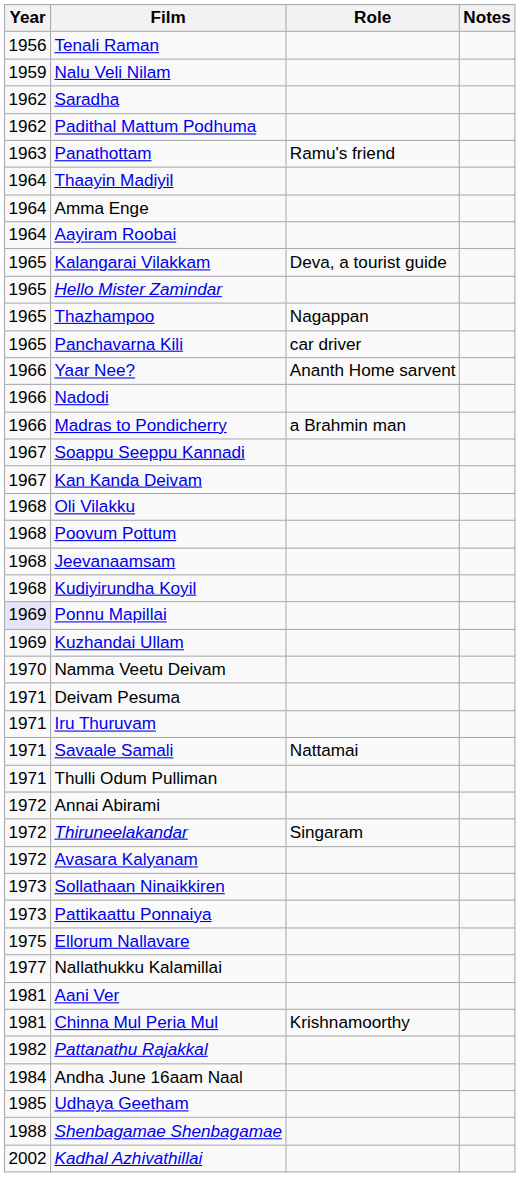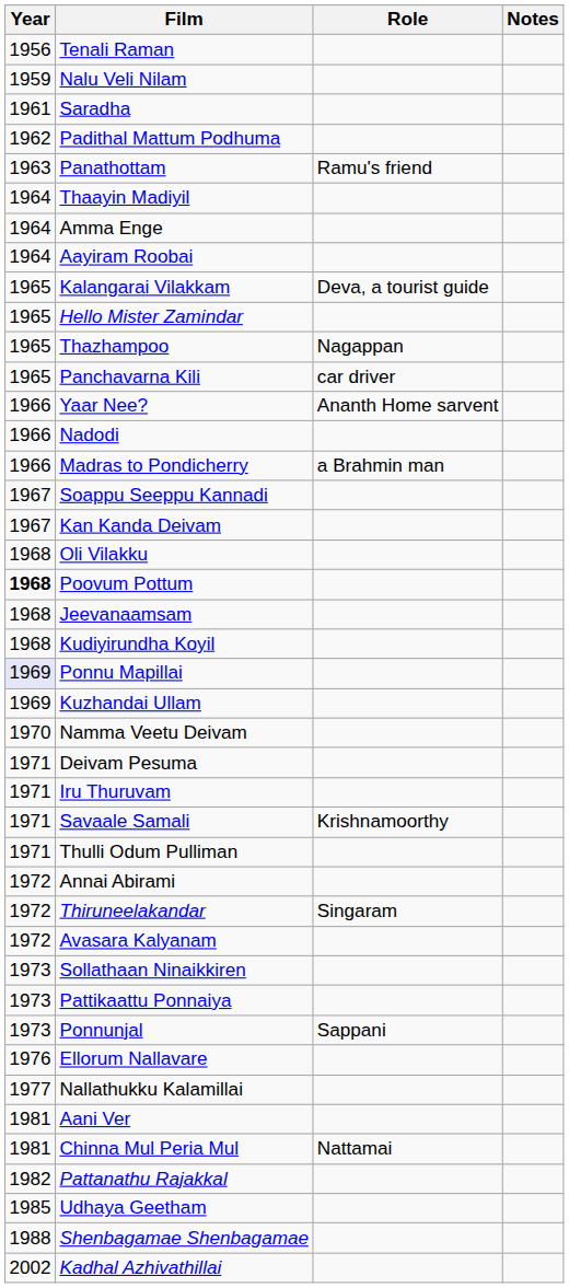Saradha | Year: 1962 -> 1961
Poovum Pottum | Year: normal -> bold
Savaale Samali | Role: Nattamai -> Krishnamoorthy
+ row: 1973 | Ponnunjal | Sappani
Ellorum Nallavare | Year: 1975 -> 1976
Chinna Mul Peria Mul | Role: Krishnamoorthy -> Nattamai
- row: 1984 | Andha June 16aam Naal
